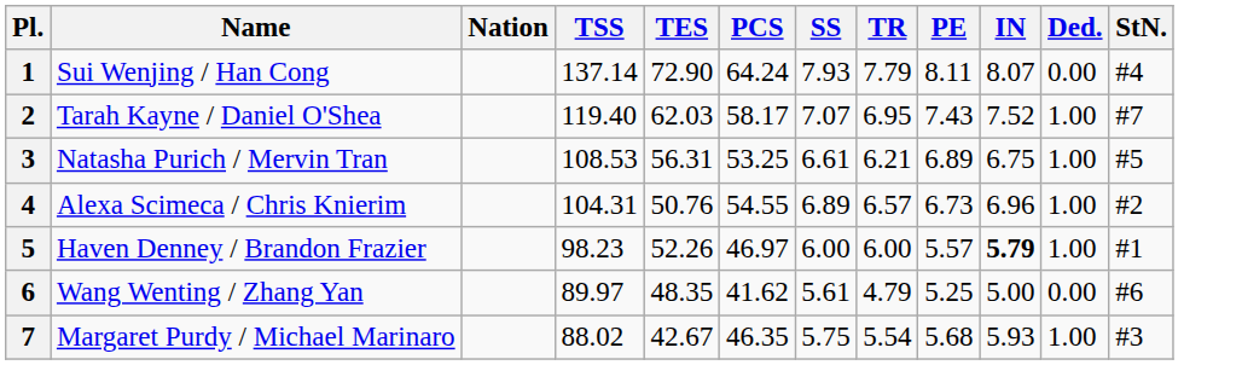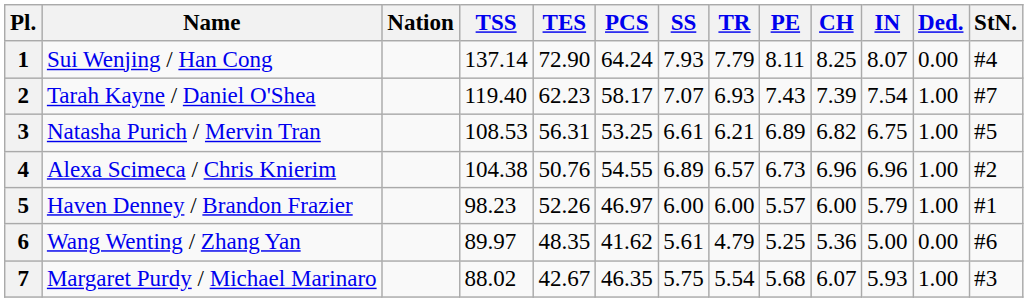+ column: CH | 8.25 | 7.39 | 6.82 | 6.96 | 6.00 | 5.36 | 6.07
2 | TES: 62.03 -> 62.23
2 | TR: 6.95 -> 6.93
2 | IN: 7.52 -> 7.54
4 | TSS: 104.31 -> 104.38
5 | IN: bold -> normal
